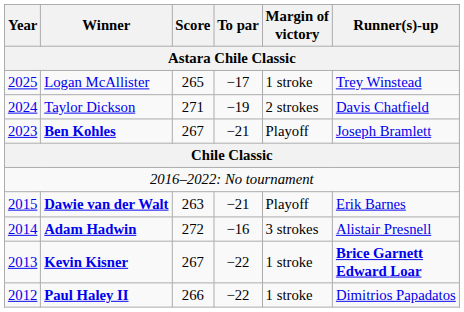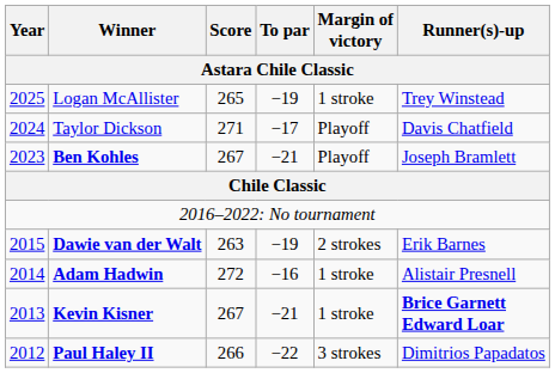Logan McAllister | To par: −17 -> −19
Taylor Dickson | To par: −19 -> −17
Taylor Dickson | Margin of victory: 2 strokes -> Playoff
Dawie van der Walt | To par: −21 -> −19
Dawie van der Walt | Margin of victory: Playoff -> 2 strokes
Adam Hadwin | Margin of victory: 3 strokes -> 1 stroke
Kevin Kisner | To par: −22 -> −21
Paul Haley II | Margin of victory: 1 stroke -> 3 strokes
